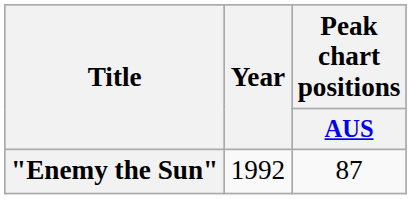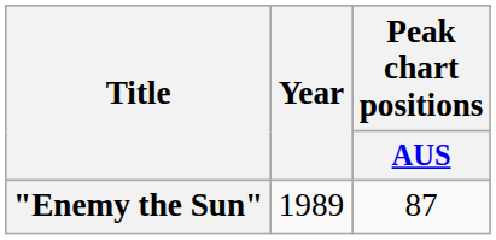"Enemy the Sun" | Year: 1992 -> 1989
